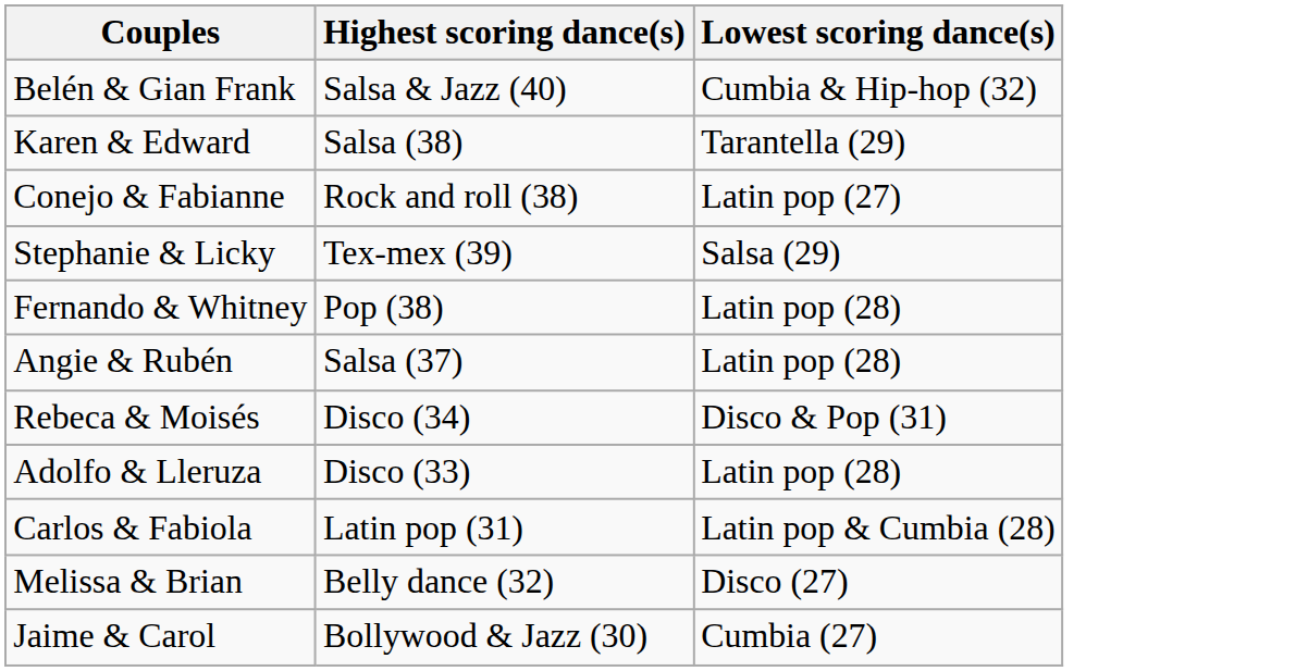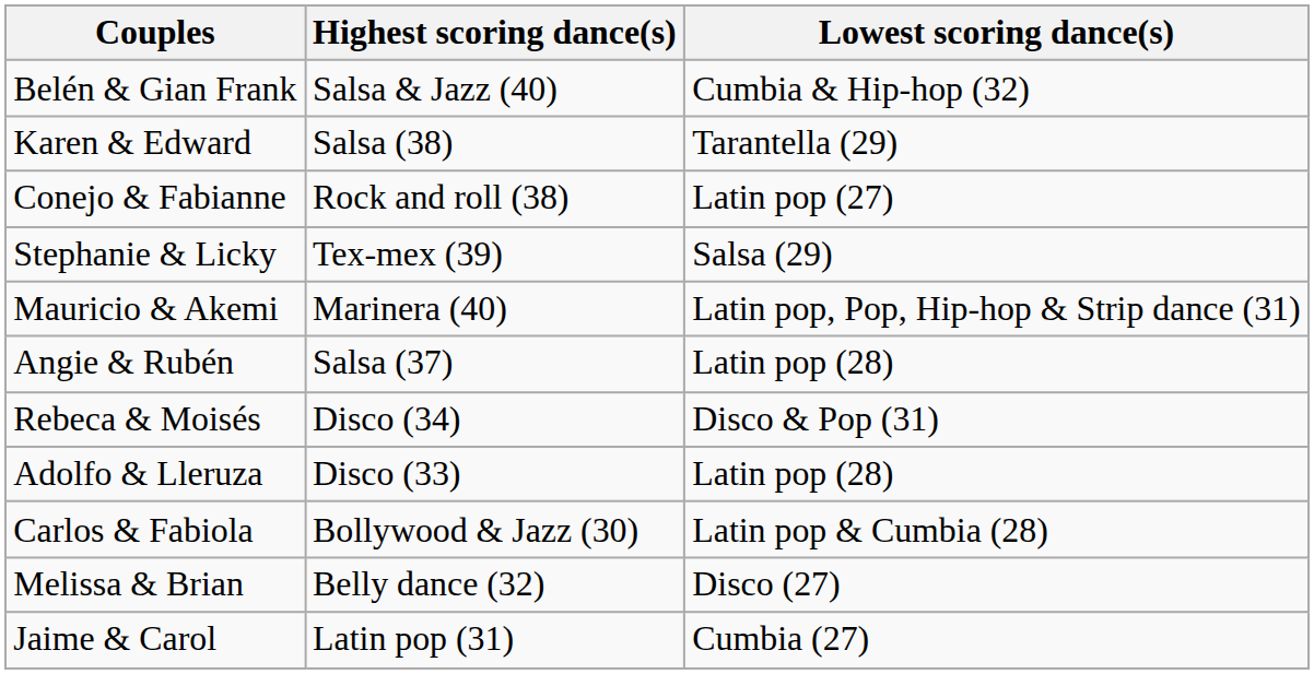- row: Fernando & Whitney | Pop (38) | Latin pop (28)
+ row: Mauricio & Akemi | Marinera (40) | Latin pop, Pop, Hip-hop & Strip dance (31)
Carlos & Fabiola | Highest scoring dance(s): Latin pop (31) -> Bollywood & Jazz (30)
Jaime & Carol | Highest scoring dance(s): Bollywood & Jazz (30) -> Latin pop (31)
